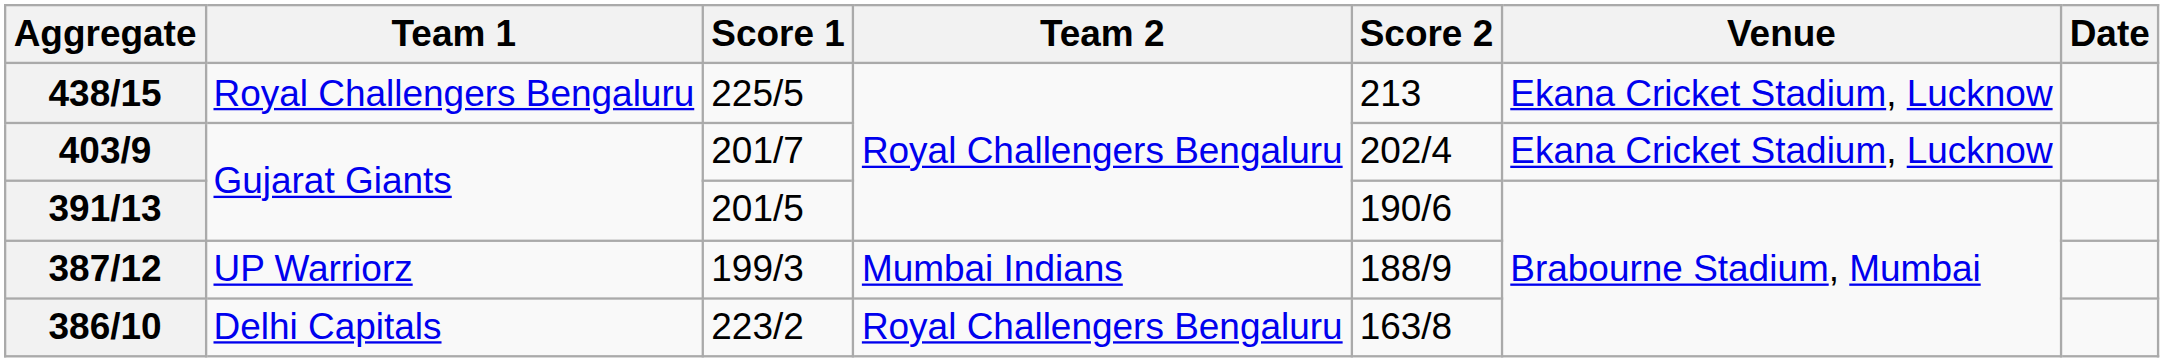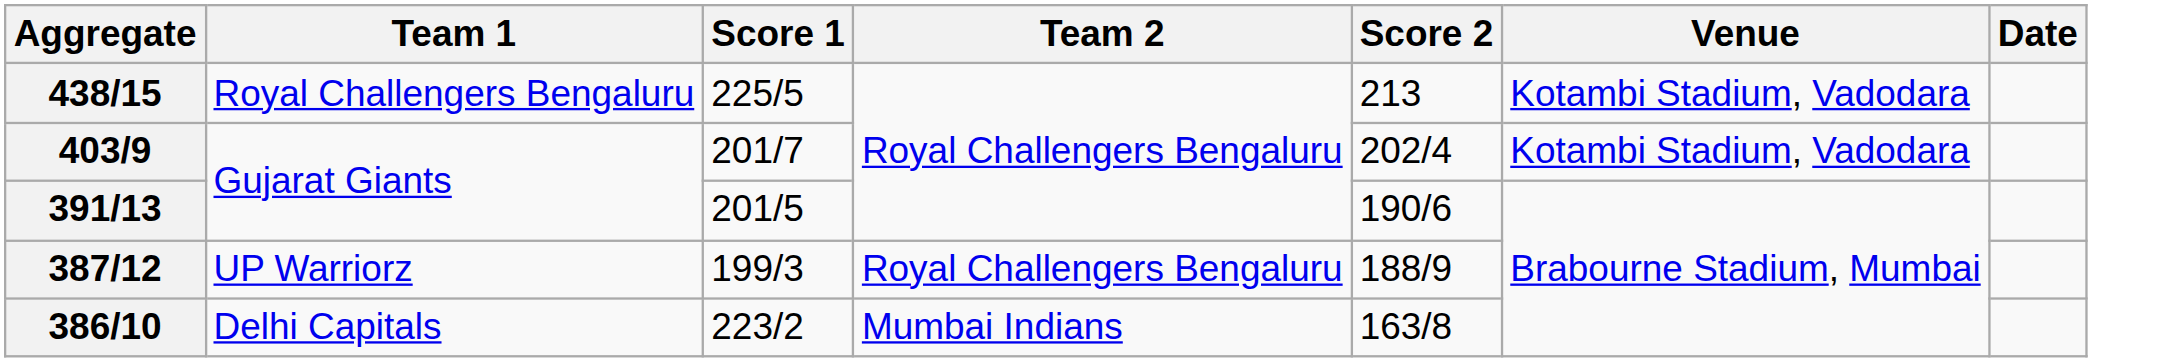438/15 | Venue: Ekana Cricket Stadium, Lucknow -> Kotambi Stadium, Vadodara
403/9 | Venue: Ekana Cricket Stadium, Lucknow -> Kotambi Stadium, Vadodara
387/12 | Team 2: Mumbai Indians -> Royal Challengers Bengaluru
386/10 | Team 2: Royal Challengers Bengaluru -> Mumbai Indians
